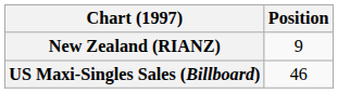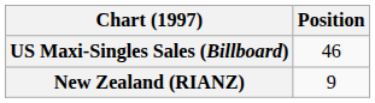rows swapped: New Zealand (RIANZ) <-> US Maxi-Singles Sales (Billboard)
